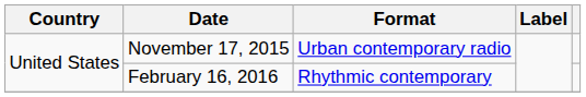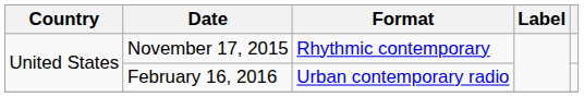November 17, 2015 | Format: Urban contemporary radio -> Rhythmic contemporary
February 16, 2016 | Format: Rhythmic contemporary -> Urban contemporary radio
